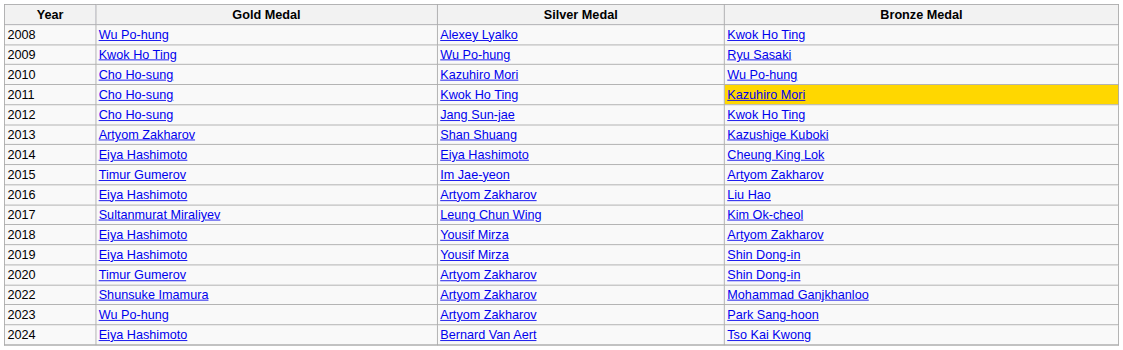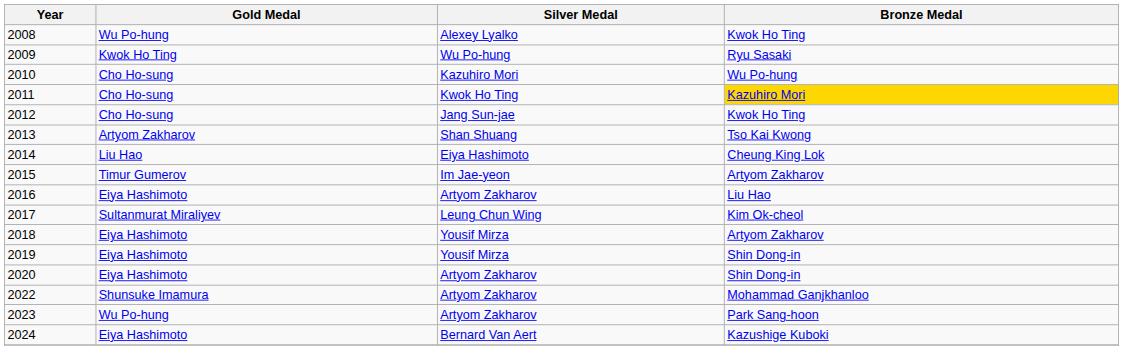2013 | Bronze Medal: Kazushige Kuboki -> Tso Kai Kwong
2014 | Gold Medal: Eiya Hashimoto -> Liu Hao
2020 | Gold Medal: Timur Gumerov -> Eiya Hashimoto
2024 | Bronze Medal: Tso Kai Kwong -> Kazushige Kuboki
